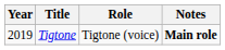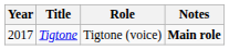Tigtone | Year: 2019 -> 2017
